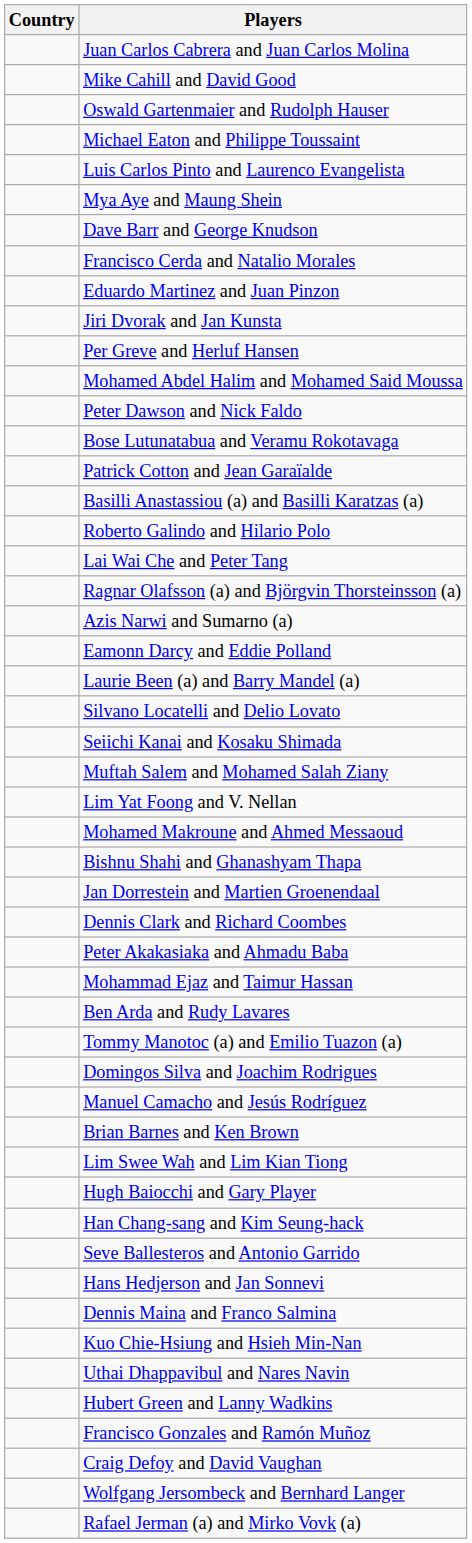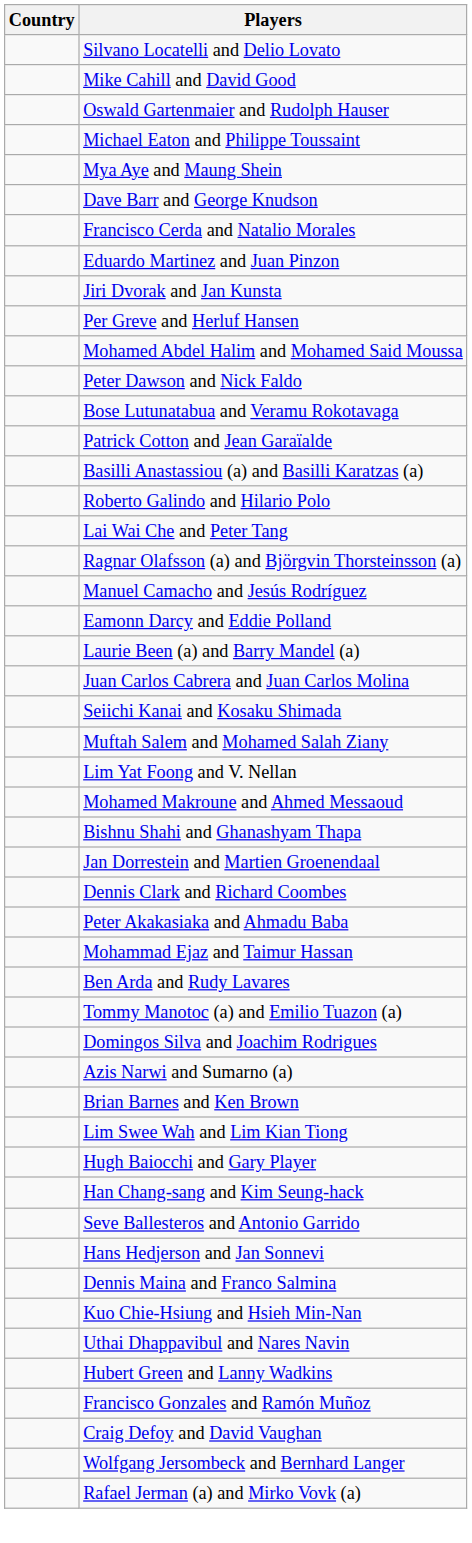rows swapped: Juan Carlos Cabrera and Juan Carlos Molina <-> Silvano Locatelli and Delio Lovato
- row: Luis Carlos Pinto and Laurenco Evangelista
rows swapped: Azis Narwi and Sumarno (a) <-> Manuel Camacho and Jesús Rodríguez
